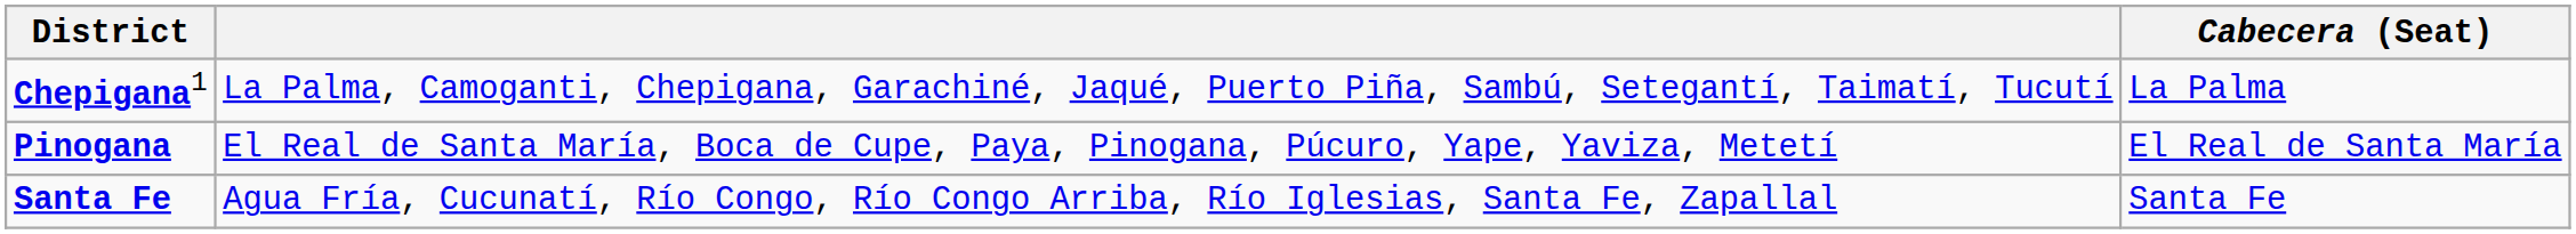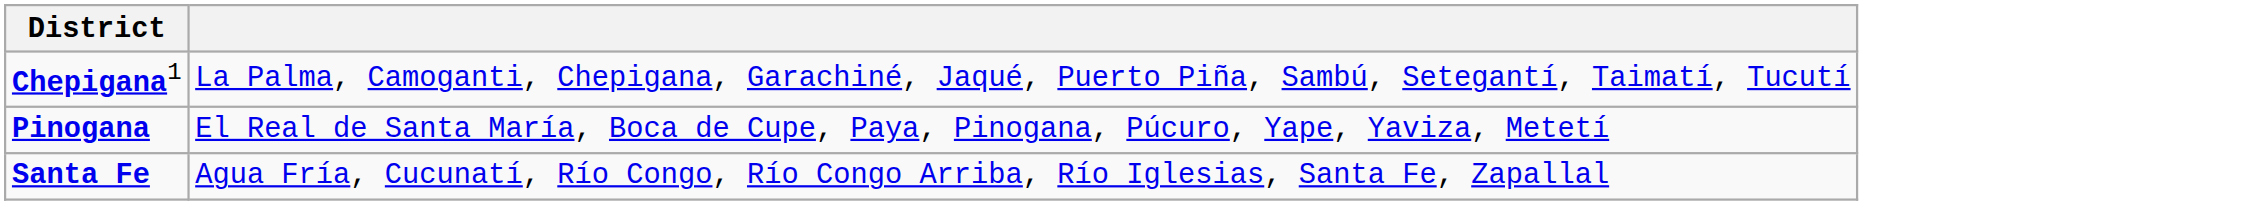- column: Cabecera (Seat) | La Palma | El Real de Santa María | Santa Fe
